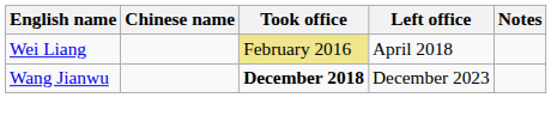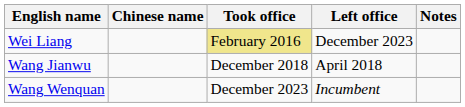Wei Liang | Left office: April 2018 -> December 2023
Wang Jianwu | Took office: bold -> normal
Wang Jianwu | Left office: December 2023 -> April 2018
+ row: Wang Wenquan | December 2023 | Incumbent
